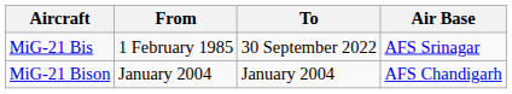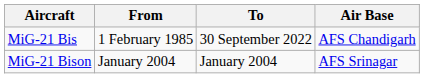MiG-21 Bis | Air Base: AFS Srinagar -> AFS Chandigarh
MiG-21 Bison | Air Base: AFS Chandigarh -> AFS Srinagar
